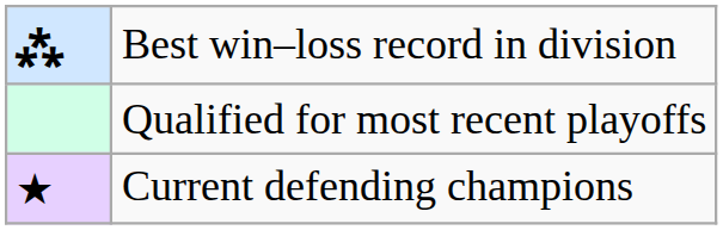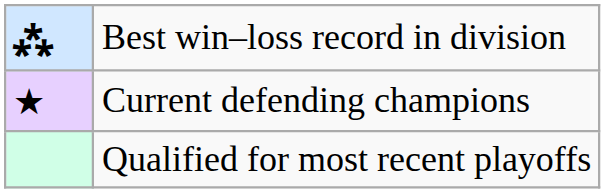rows swapped: Current defending champions <-> Qualified for most recent playoffs
